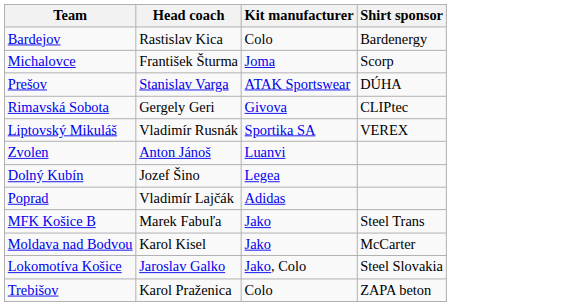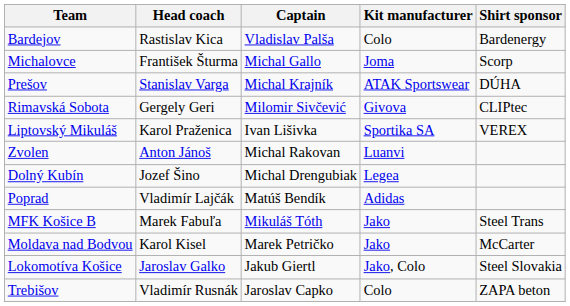+ column: Captain | Vladislav Palša | Michal Gallo | Michal Krajník | Milomir Sivčević | Ivan Lišivka | Michal Rakovan | Michal Drengubiak | Matúš Bendík | Mikuláš Tóth | Marek Petričko | Jakub Giertl | Jaroslav Capko
Liptovský Mikuláš | Head coach: Vladimír Rusnák -> Karol Praženica
Trebišov | Head coach: Karol Praženica -> Vladimír Rusnák
